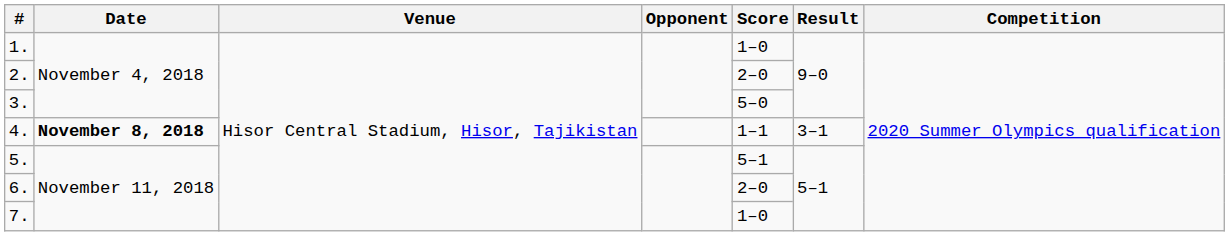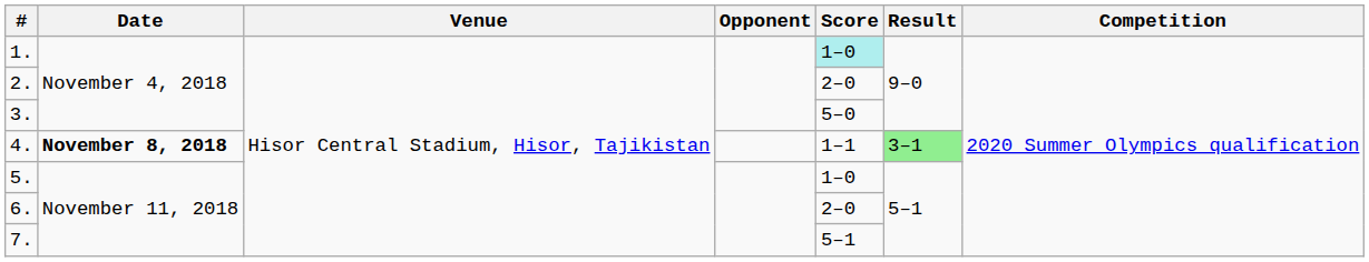1. | Score: no background -> paleturquoise background
4. | Result: no background -> lightgreen background
5. | Score: 5–1 -> 1–0
7. | Score: 1–0 -> 5–1
